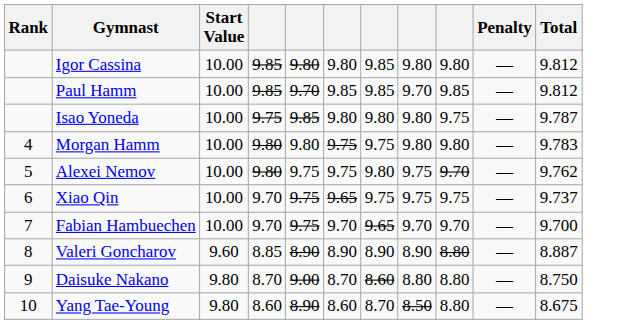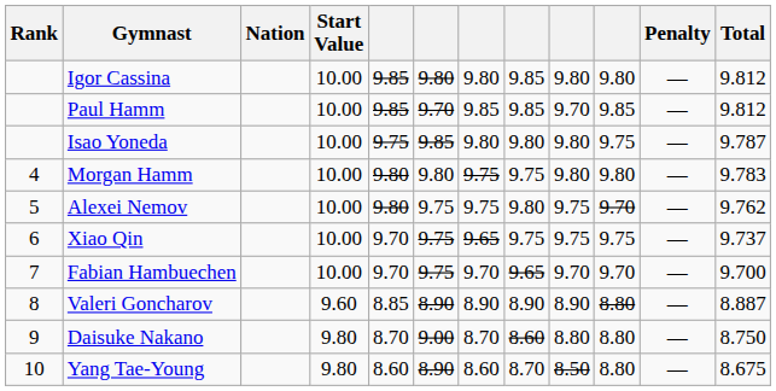+ column: Nation
